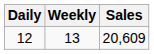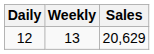12 | Sales: 20,609 -> 20,629
